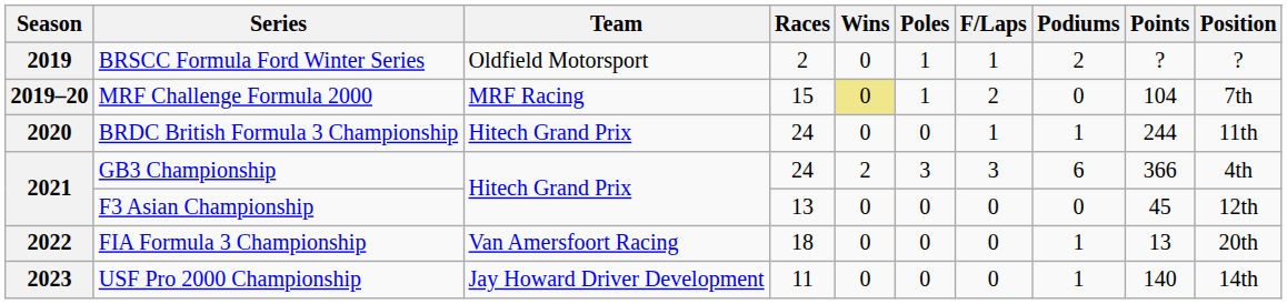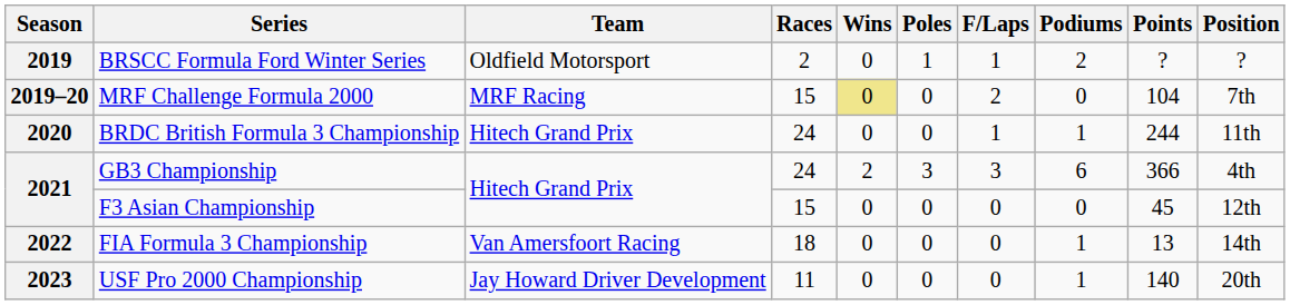MRF Challenge Formula 2000 | Poles: 1 -> 0
F3 Asian Championship | Races: 13 -> 15
FIA Formula 3 Championship | Position: 20th -> 14th
USF Pro 2000 Championship | Position: 14th -> 20th
